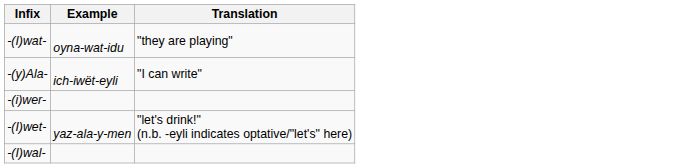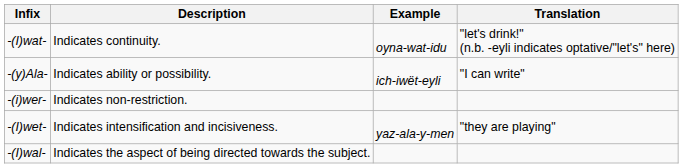+ column: Description | Indicates continuity. | Indicates ability or possibility. | Indicates non-restriction. | Indicates intensification and incisiveness. | Indicates the aspect of being directed towards the subject.
-(I)wat- | Translation: "they are playing" -> "let's drink!" (n.b. -eyli indicates optative/"let's" here)
-(I)wet- | Translation: "let's drink!" (n.b. -eyli indicates optative/"let's" here) -> "they are playing"
